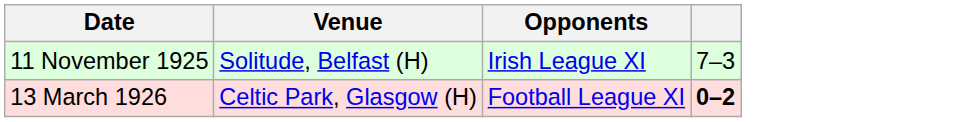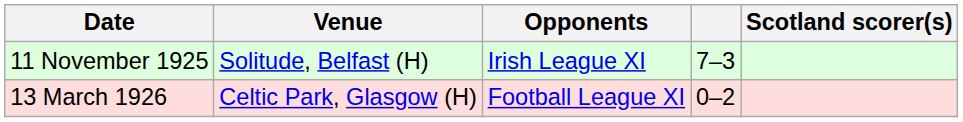+ column: Scotland scorer(s)
13 March 1926 | column 4: bold -> normal
